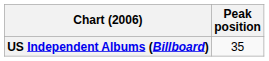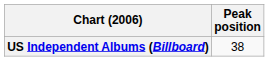US Independent Albums (Billboard) | Peak position: 35 -> 38
